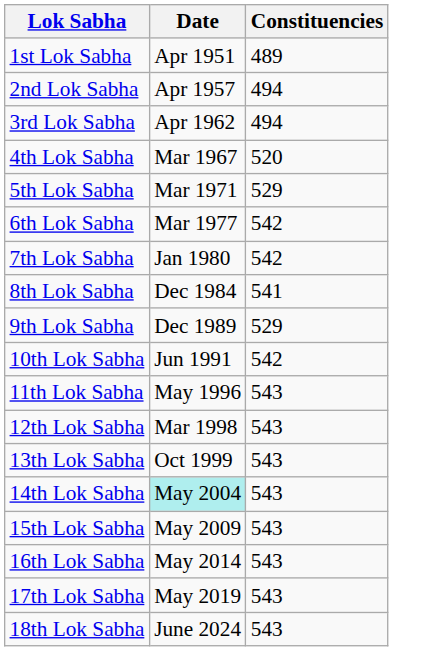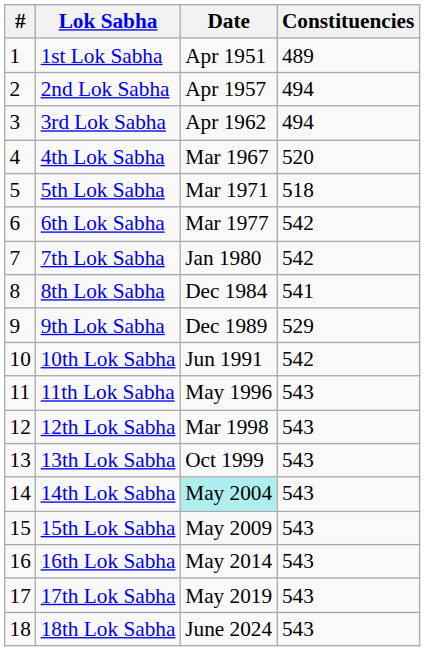+ column: # | 1 | 2 | 3 | 4 | 5 | 6 | 7 | 8 | 9 | 10 | 11 | 12 | 13 | 14 | 15 | 16 | 17 | 18
5th Lok Sabha | Constituencies: 529 -> 518
